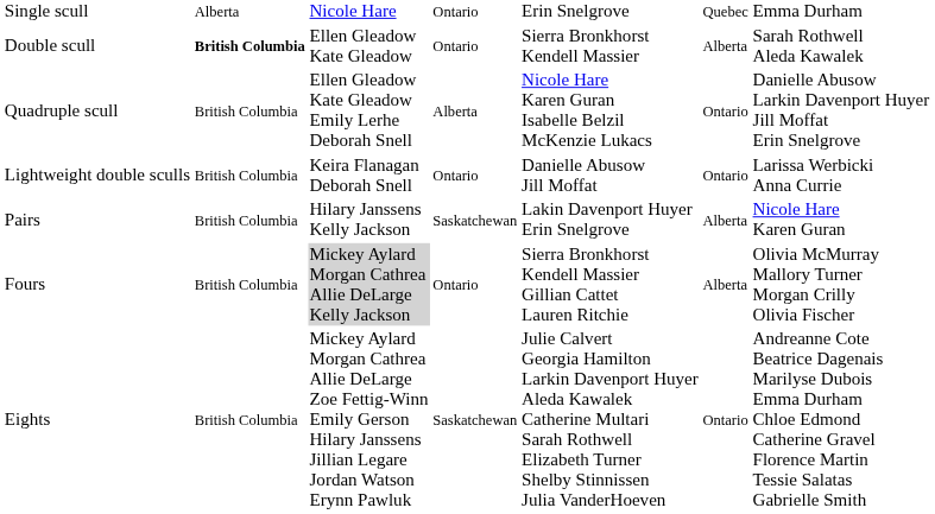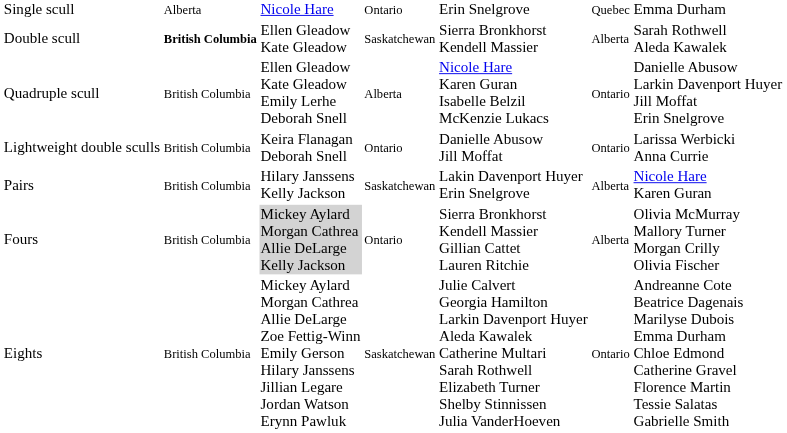Double scull | column 4: Ontario -> Saskatchewan
